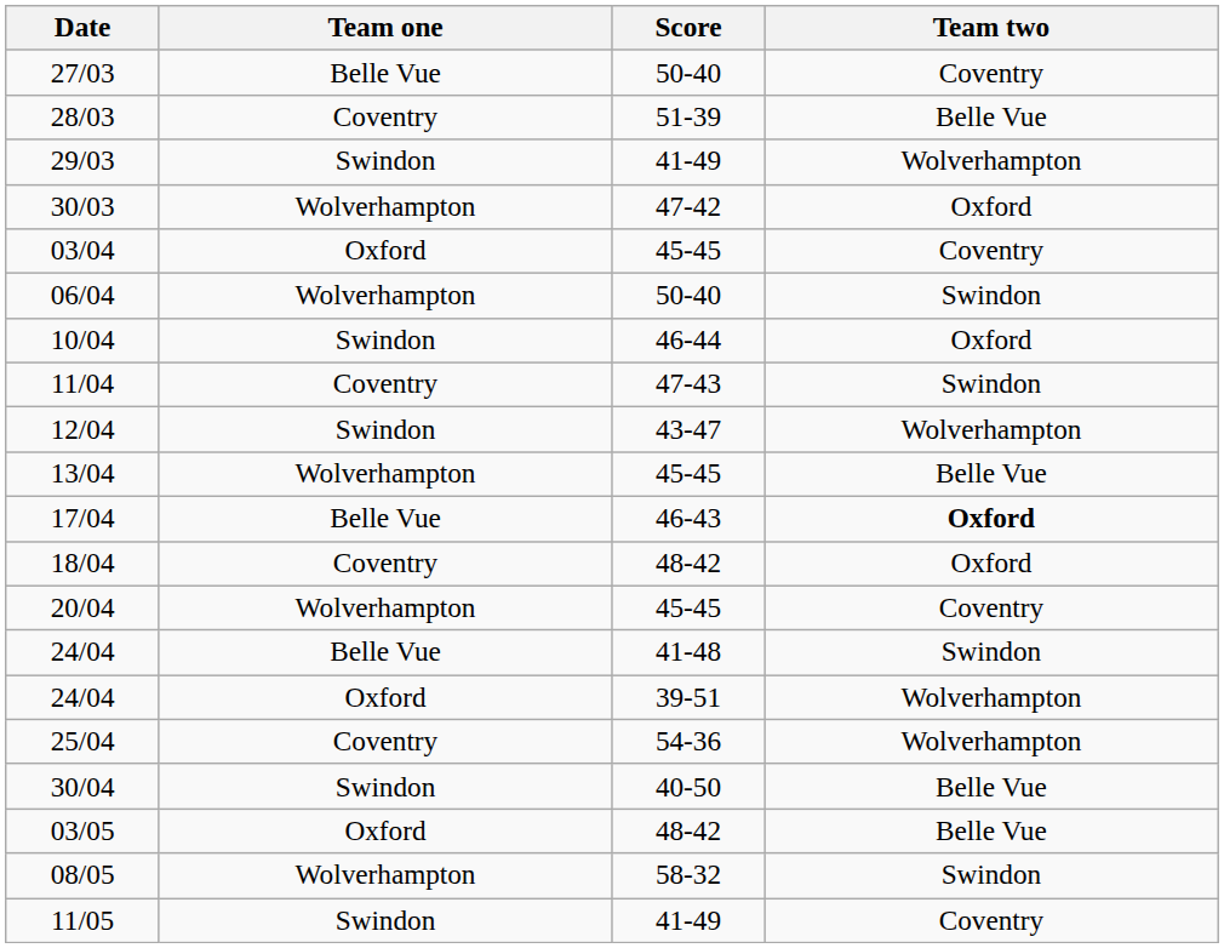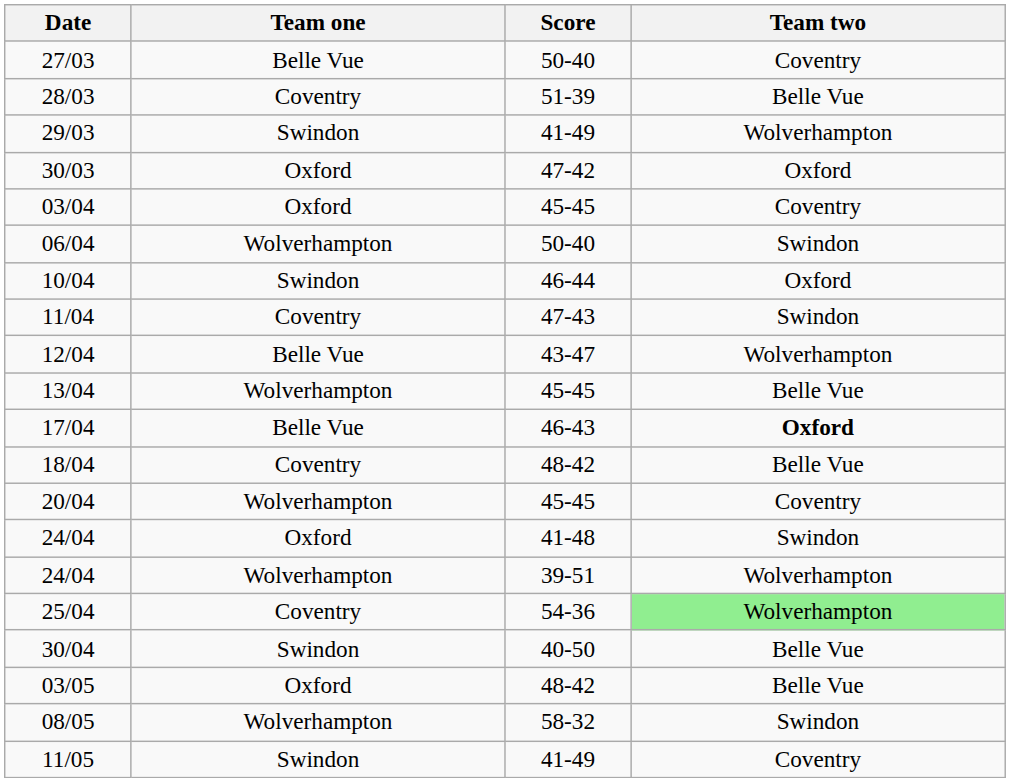30/03 | Team one: Wolverhampton -> Oxford
12/04 | Team one: Swindon -> Belle Vue
18/04 | Team two: Oxford -> Belle Vue
24/04 / 41-48 | Team one: Belle Vue -> Oxford
24/04 / 39-51 | Team one: Oxford -> Wolverhampton
25/04 | Team two: no background -> lightgreen background
